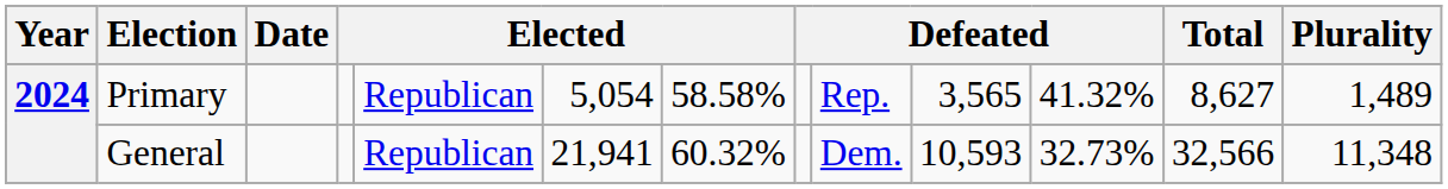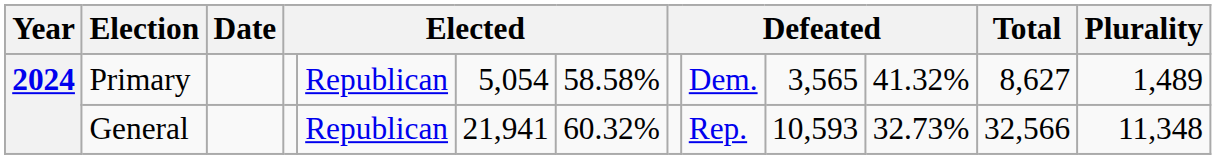Primary | column 9: Rep. -> Dem.
General | column 9: Dem. -> Rep.
